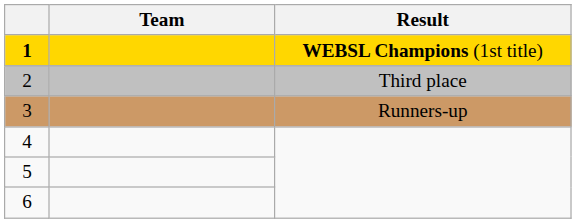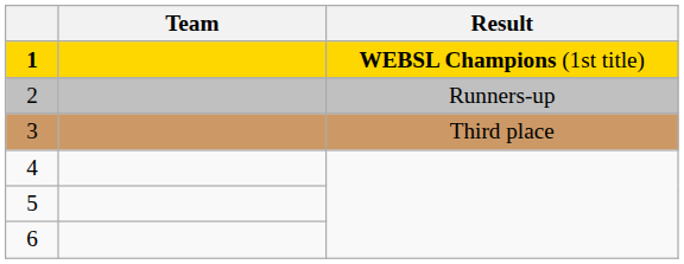2 | Result: Third place -> Runners-up
3 | Result: Runners-up -> Third place
